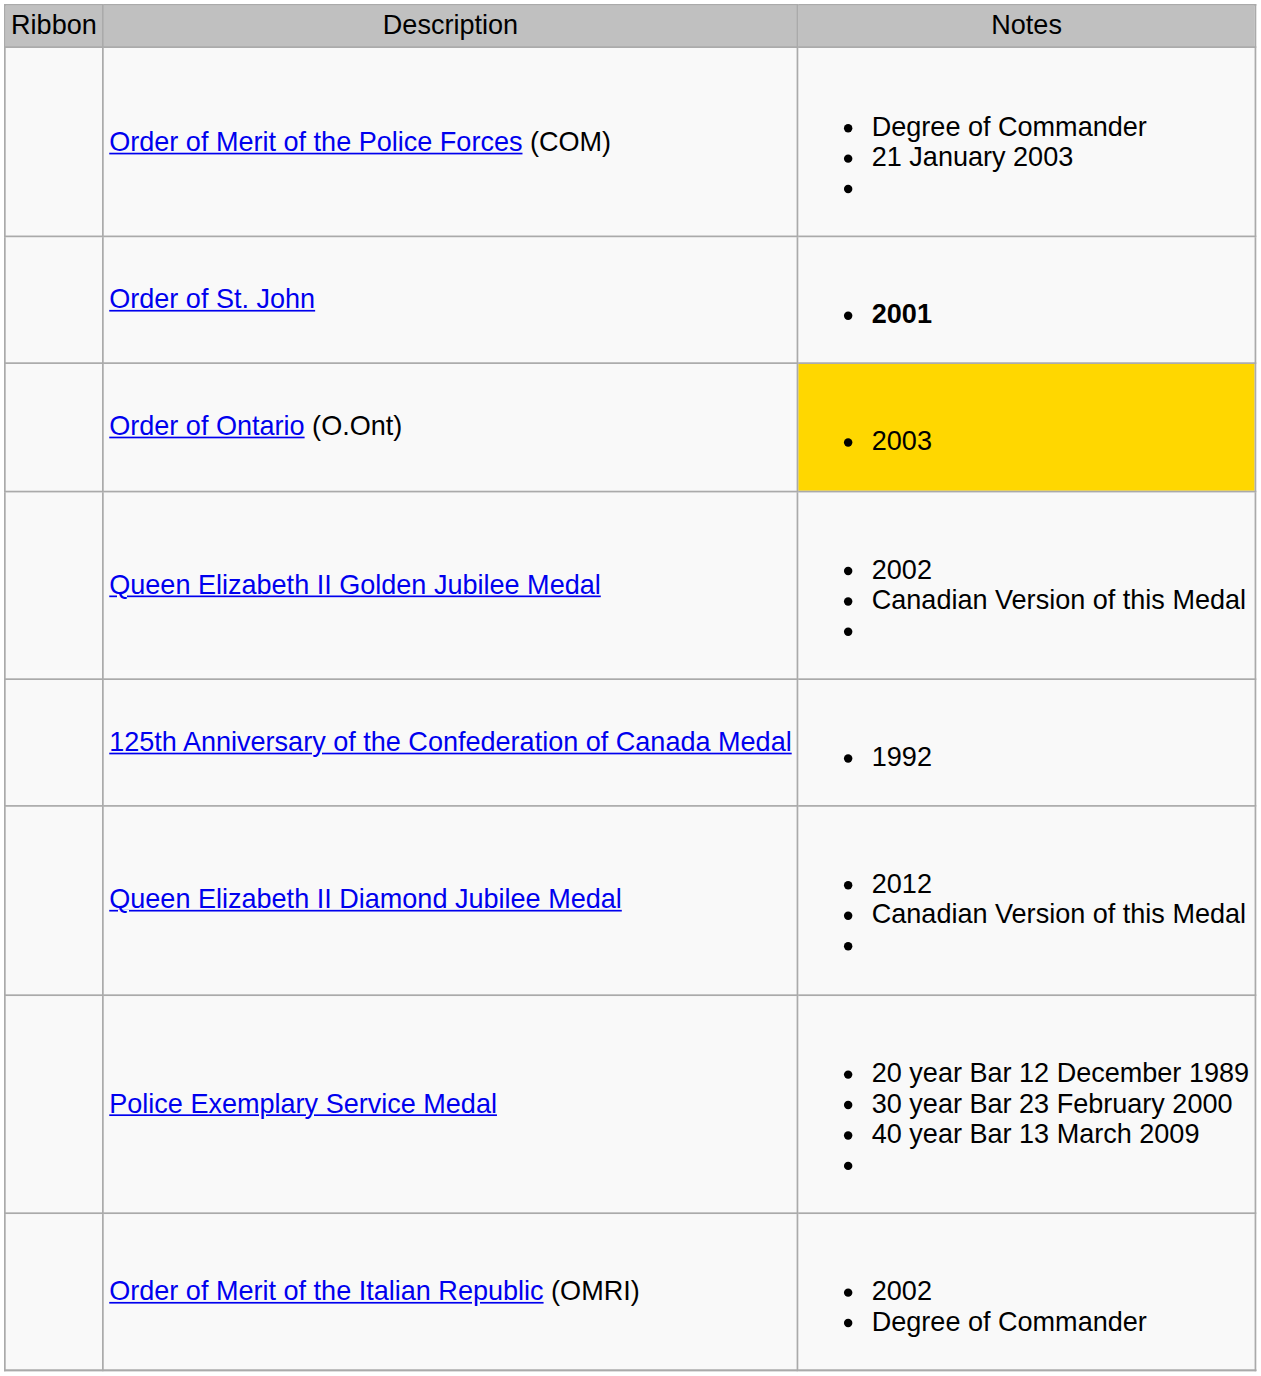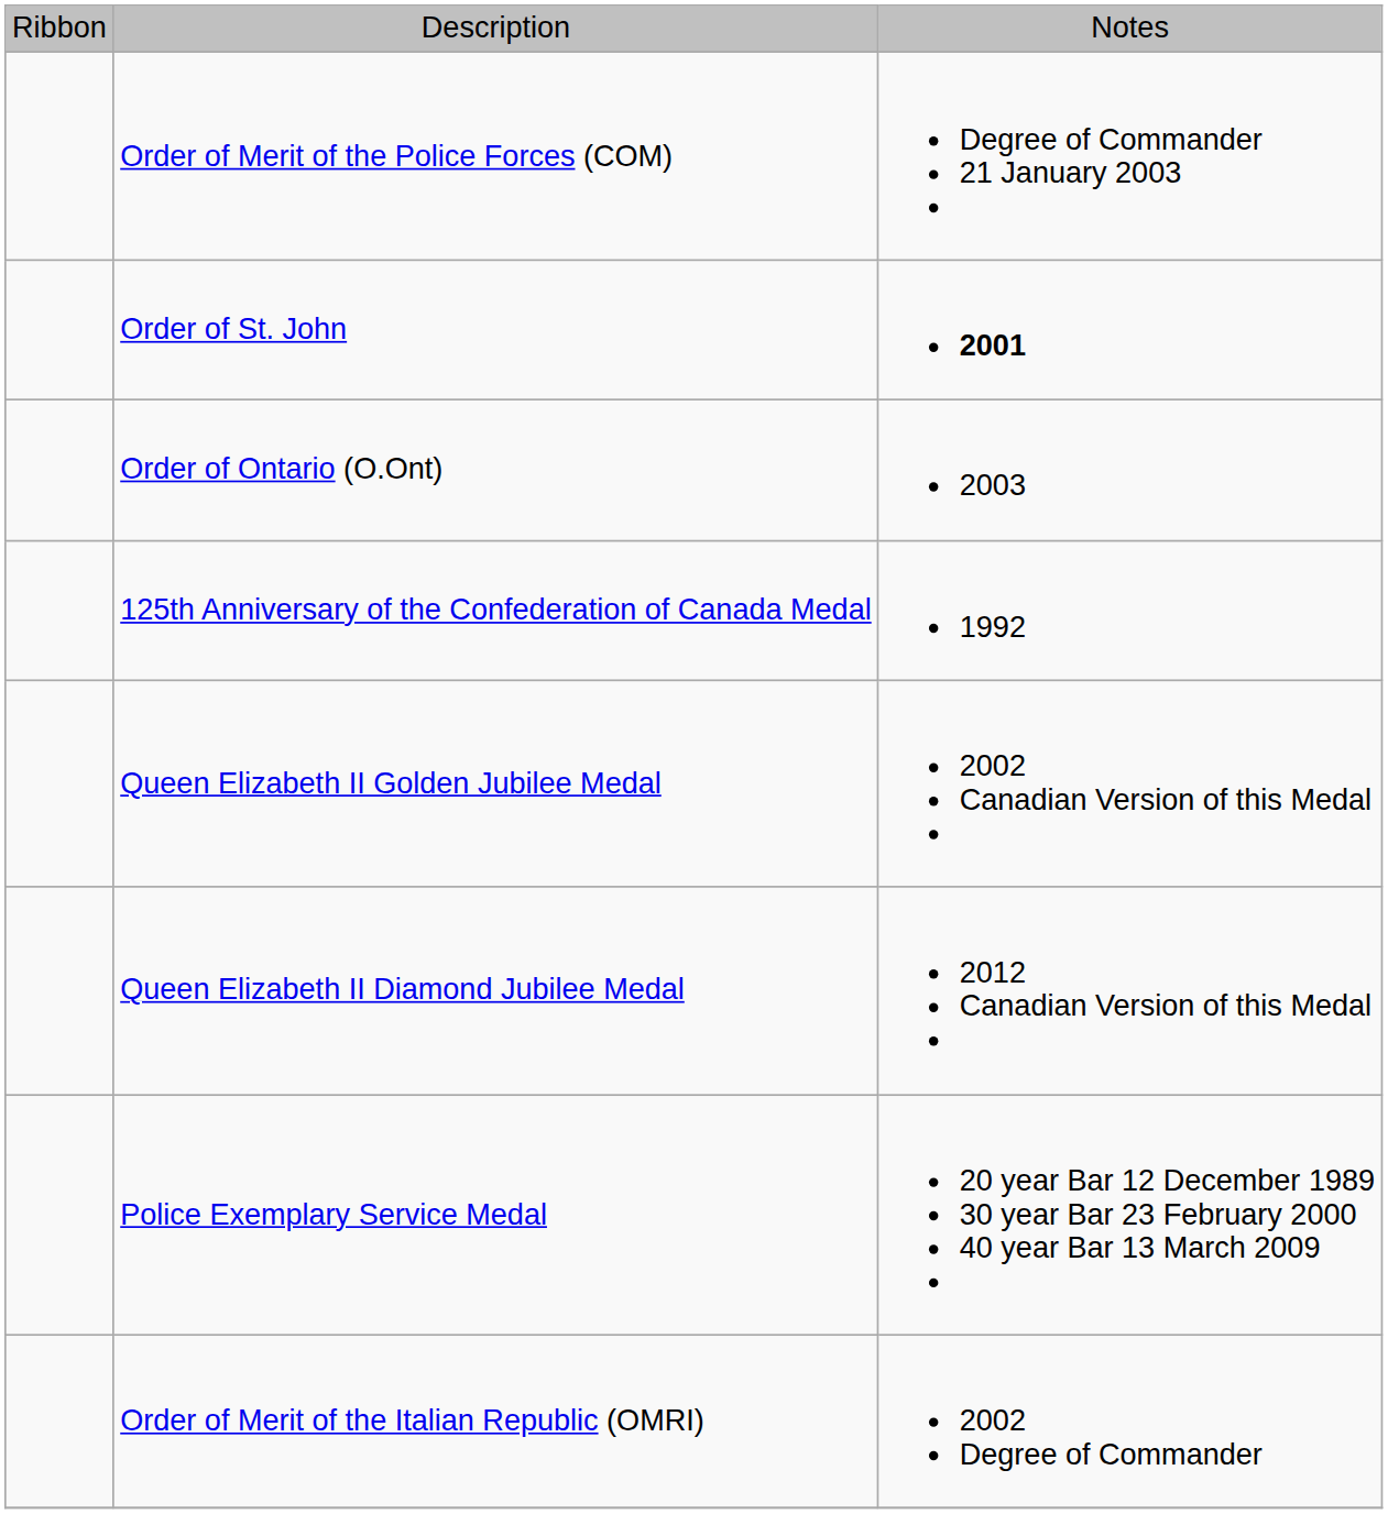Order of Ontario (O.Ont) | column 3: gold background -> no background
rows swapped: 125th Anniversary of the Confederation of Canada Medal <-> Queen Elizabeth II Golden Jubilee Medal
